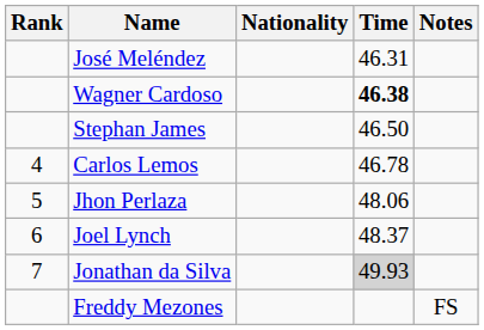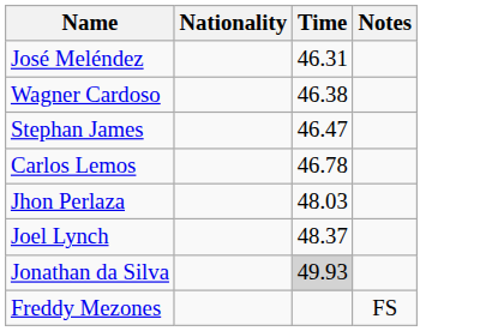- column: Rank | 4 | 5 | 6 | 7
Wagner Cardoso | Time: bold -> normal
Stephan James | Time: 46.50 -> 46.47
Jhon Perlaza | Time: 48.06 -> 48.03
